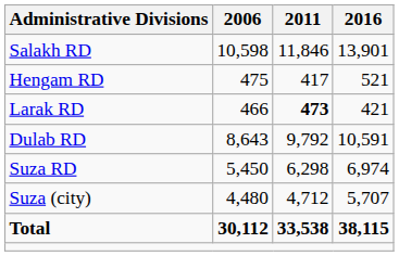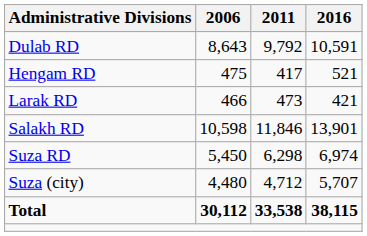rows swapped: Dulab RD <-> Salakh RD
Larak RD | 2011: bold -> normal
